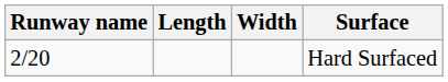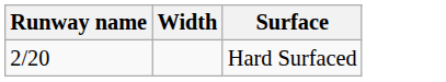- column: Length
